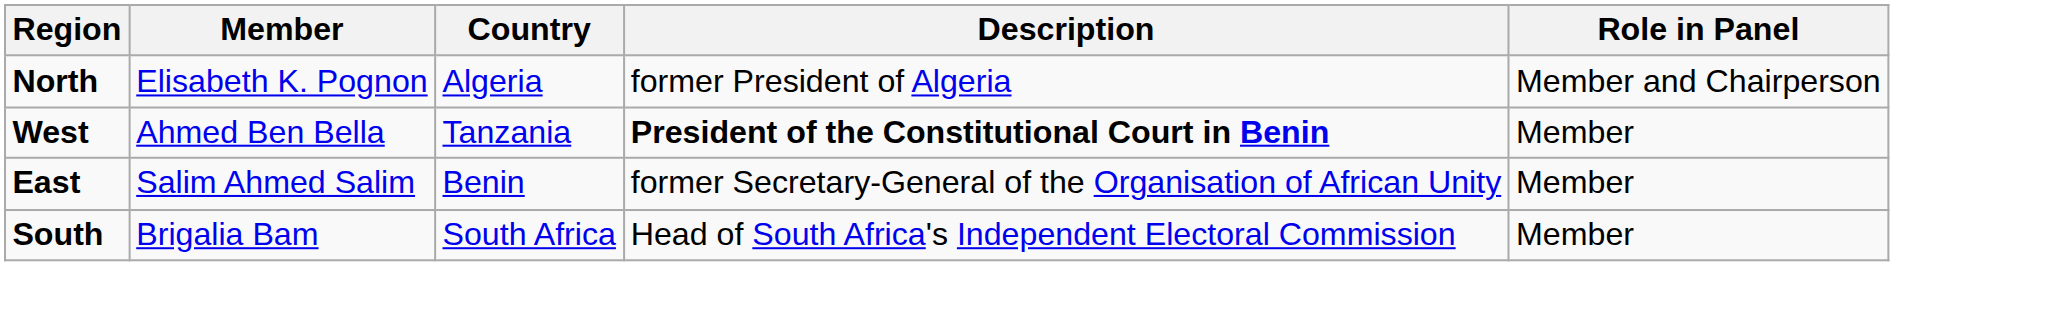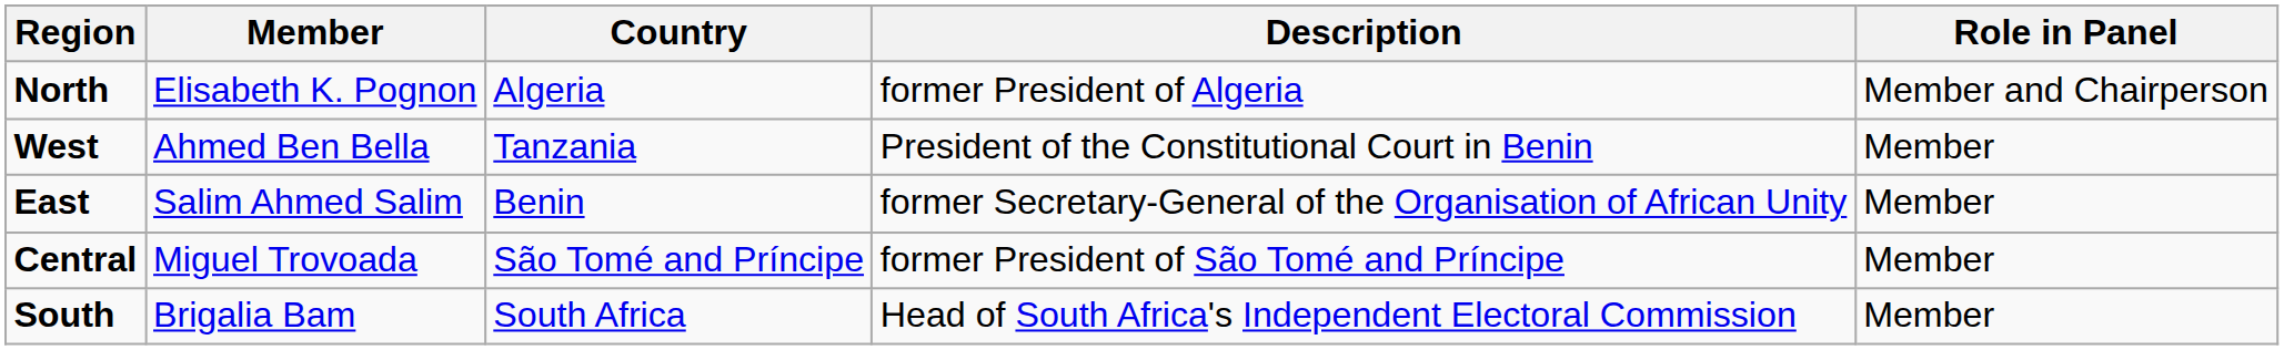West | Description: bold -> normal
+ row: Central | Miguel Trovoada | São Tomé and Príncipe | former President of São Tomé and Príncipe | Member
